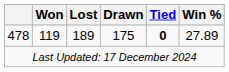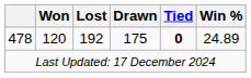478 | Won: 119 -> 120
478 | Lost: 189 -> 192
478 | Win %: 27.89 -> 24.89
